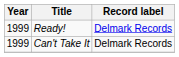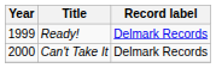Can't Take It | Year: 1999 -> 2000
